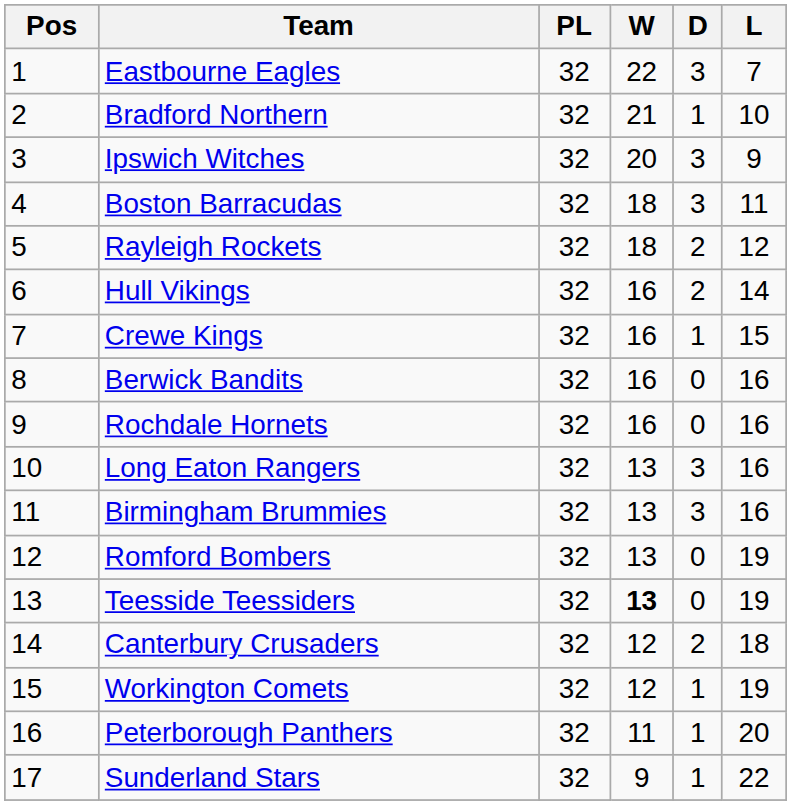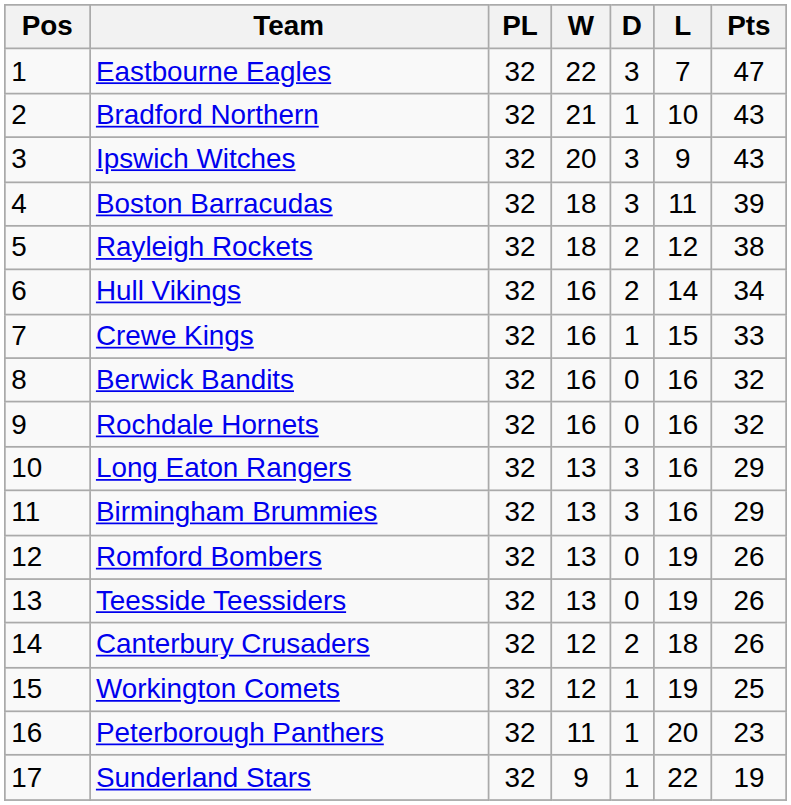+ column: Pts | 47 | 43 | 43 | 39 | 38 | 34 | 33 | 32 | 32 | 29 | 29 | 26 | 26 | 26 | 25 | 23 | 19
Teesside Teessiders | W: bold -> normal
